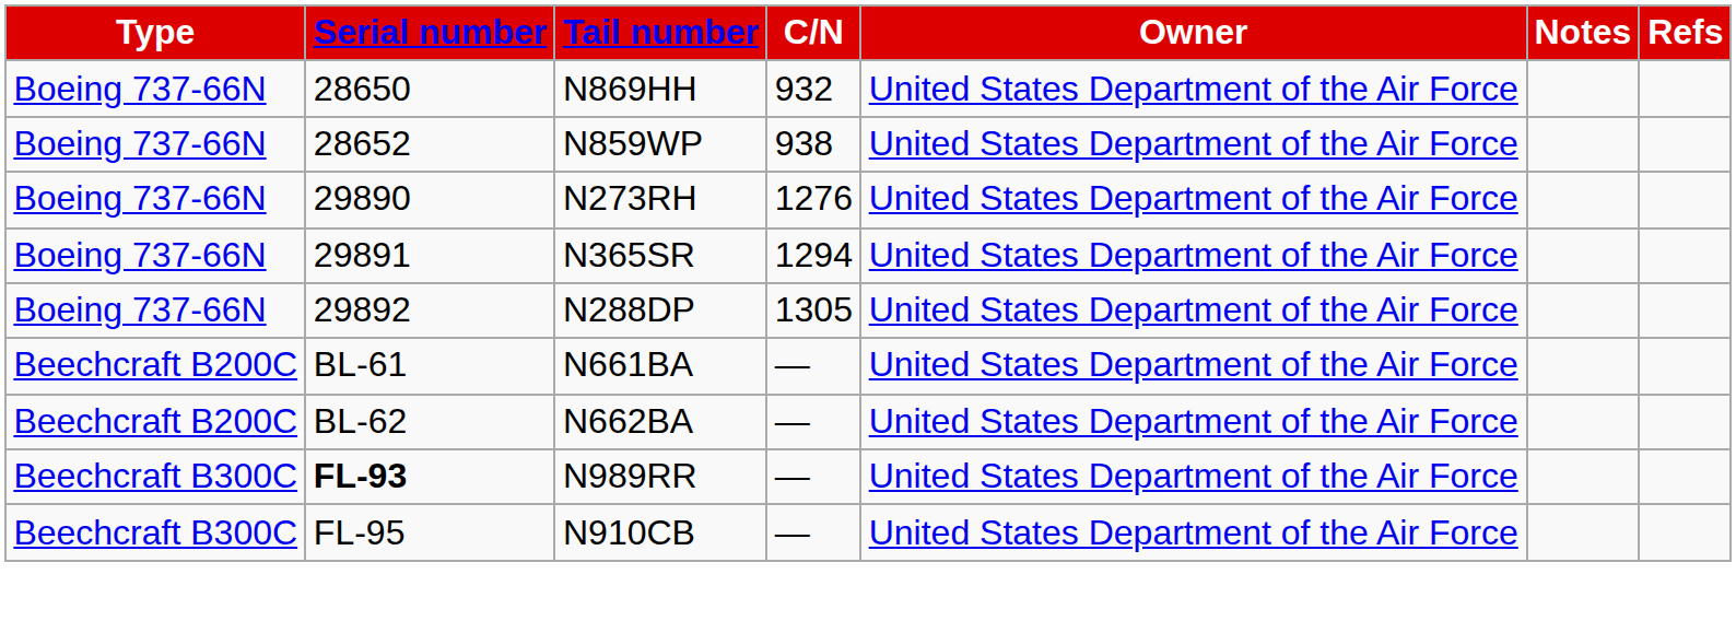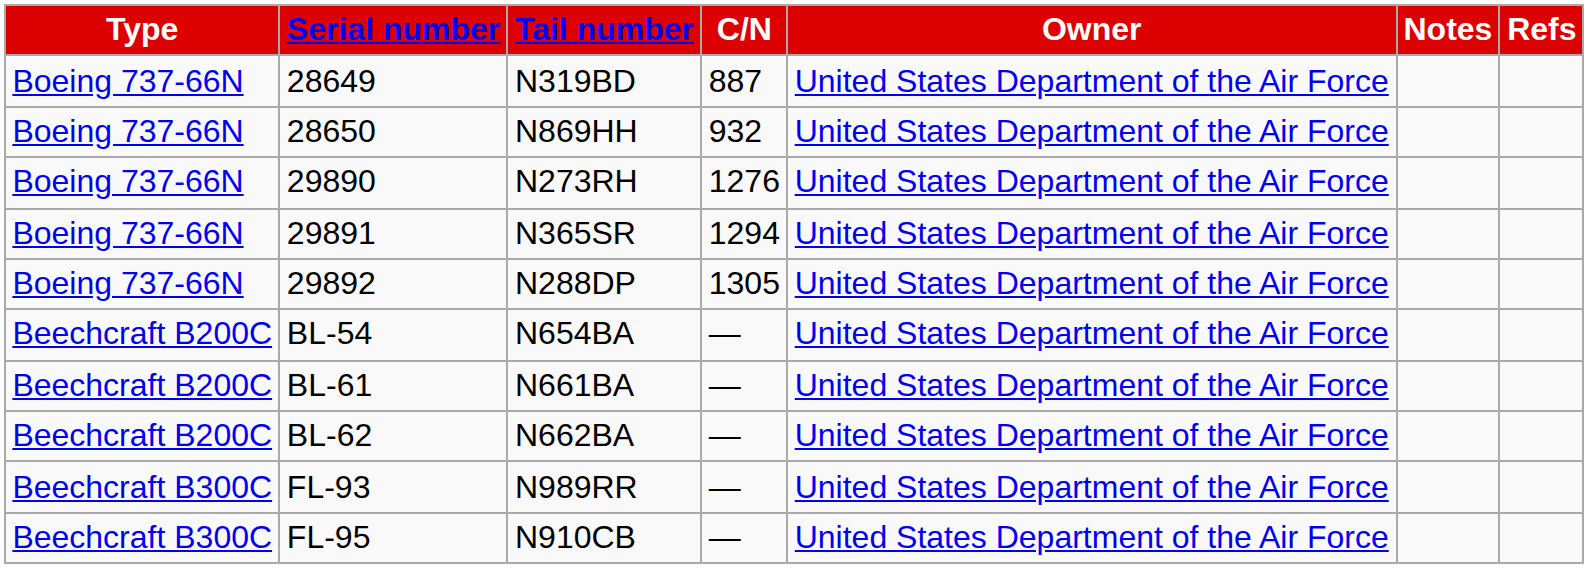+ row: Boeing 737-66N | 28649 | N319BD | 887 | United States Department of the Air Force
- row: Boeing 737-66N | 28652 | N859WP | 938 | United States Department of the Air Force
+ row: Beechcraft B200C | BL-54 | N654BA | — | United States Department of the Air Force
N989RR | Serial number: bold -> normal
